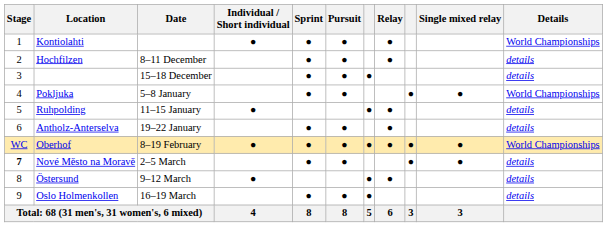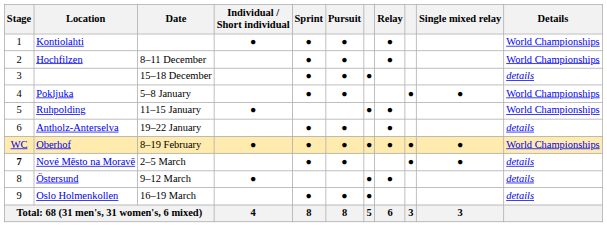Hochfilzen | Details: details -> World Championships
Ruhpolding | Details: details -> World Championships
